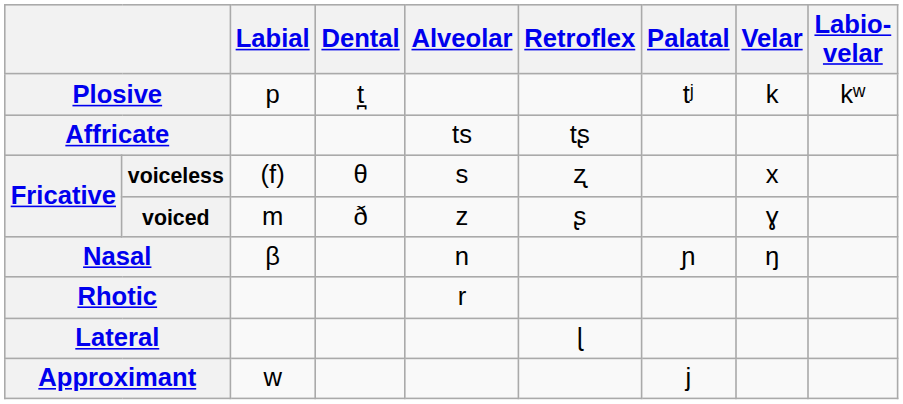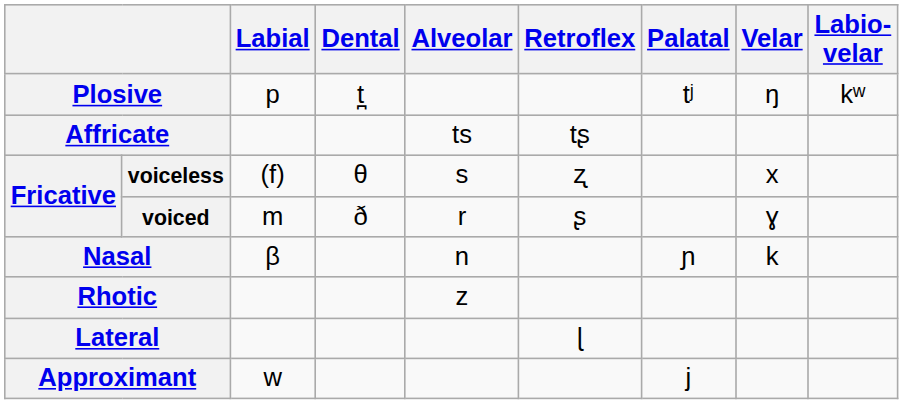Plosive | Velar: k -> ŋ
voiced | Alveolar: z -> r
Nasal | Velar: ŋ -> k
Rhotic | Alveolar: r -> z
